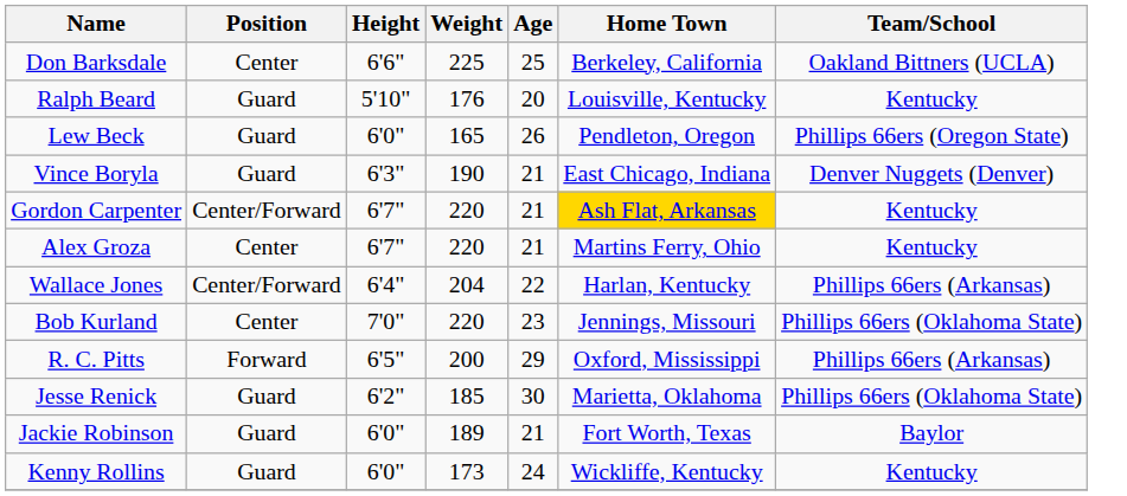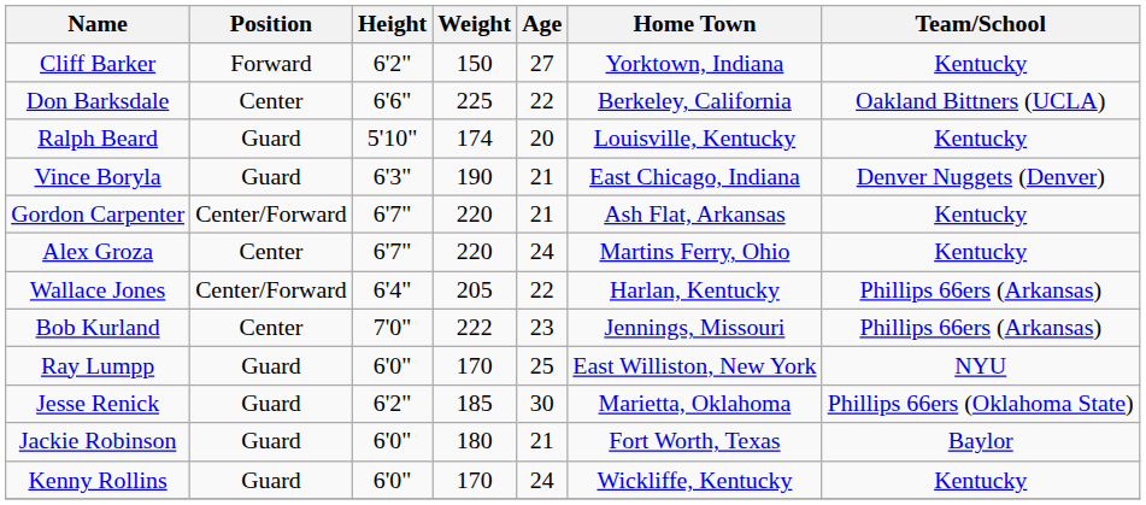+ row: Cliff Barker | Forward | 6'2" | 150 | 27 | Yorktown, Indiana | Kentucky
Don Barksdale | Age: 25 -> 22
Ralph Beard | Weight: 176 -> 174
- row: Lew Beck | Guard | 6'0" | 165 | 26 | Pendleton, Oregon | Phillips 66ers (Oregon State)
Gordon Carpenter | Home Town: gold background -> no background
Alex Groza | Age: 21 -> 24
Wallace Jones | Weight: 204 -> 205
Bob Kurland | Weight: 220 -> 222
Bob Kurland | Team/School: Phillips 66ers (Oklahoma State) -> Phillips 66ers (Arkansas)
+ row: Ray Lumpp | Guard | 6'0" | 170 | 25 | East Williston, New York | NYU
- row: R. C. Pitts | Forward | 6'5" | 200 | 29 | Oxford, Mississippi | Phillips 66ers (Arkansas)
Jackie Robinson | Weight: 189 -> 180
Kenny Rollins | Weight: 173 -> 170
